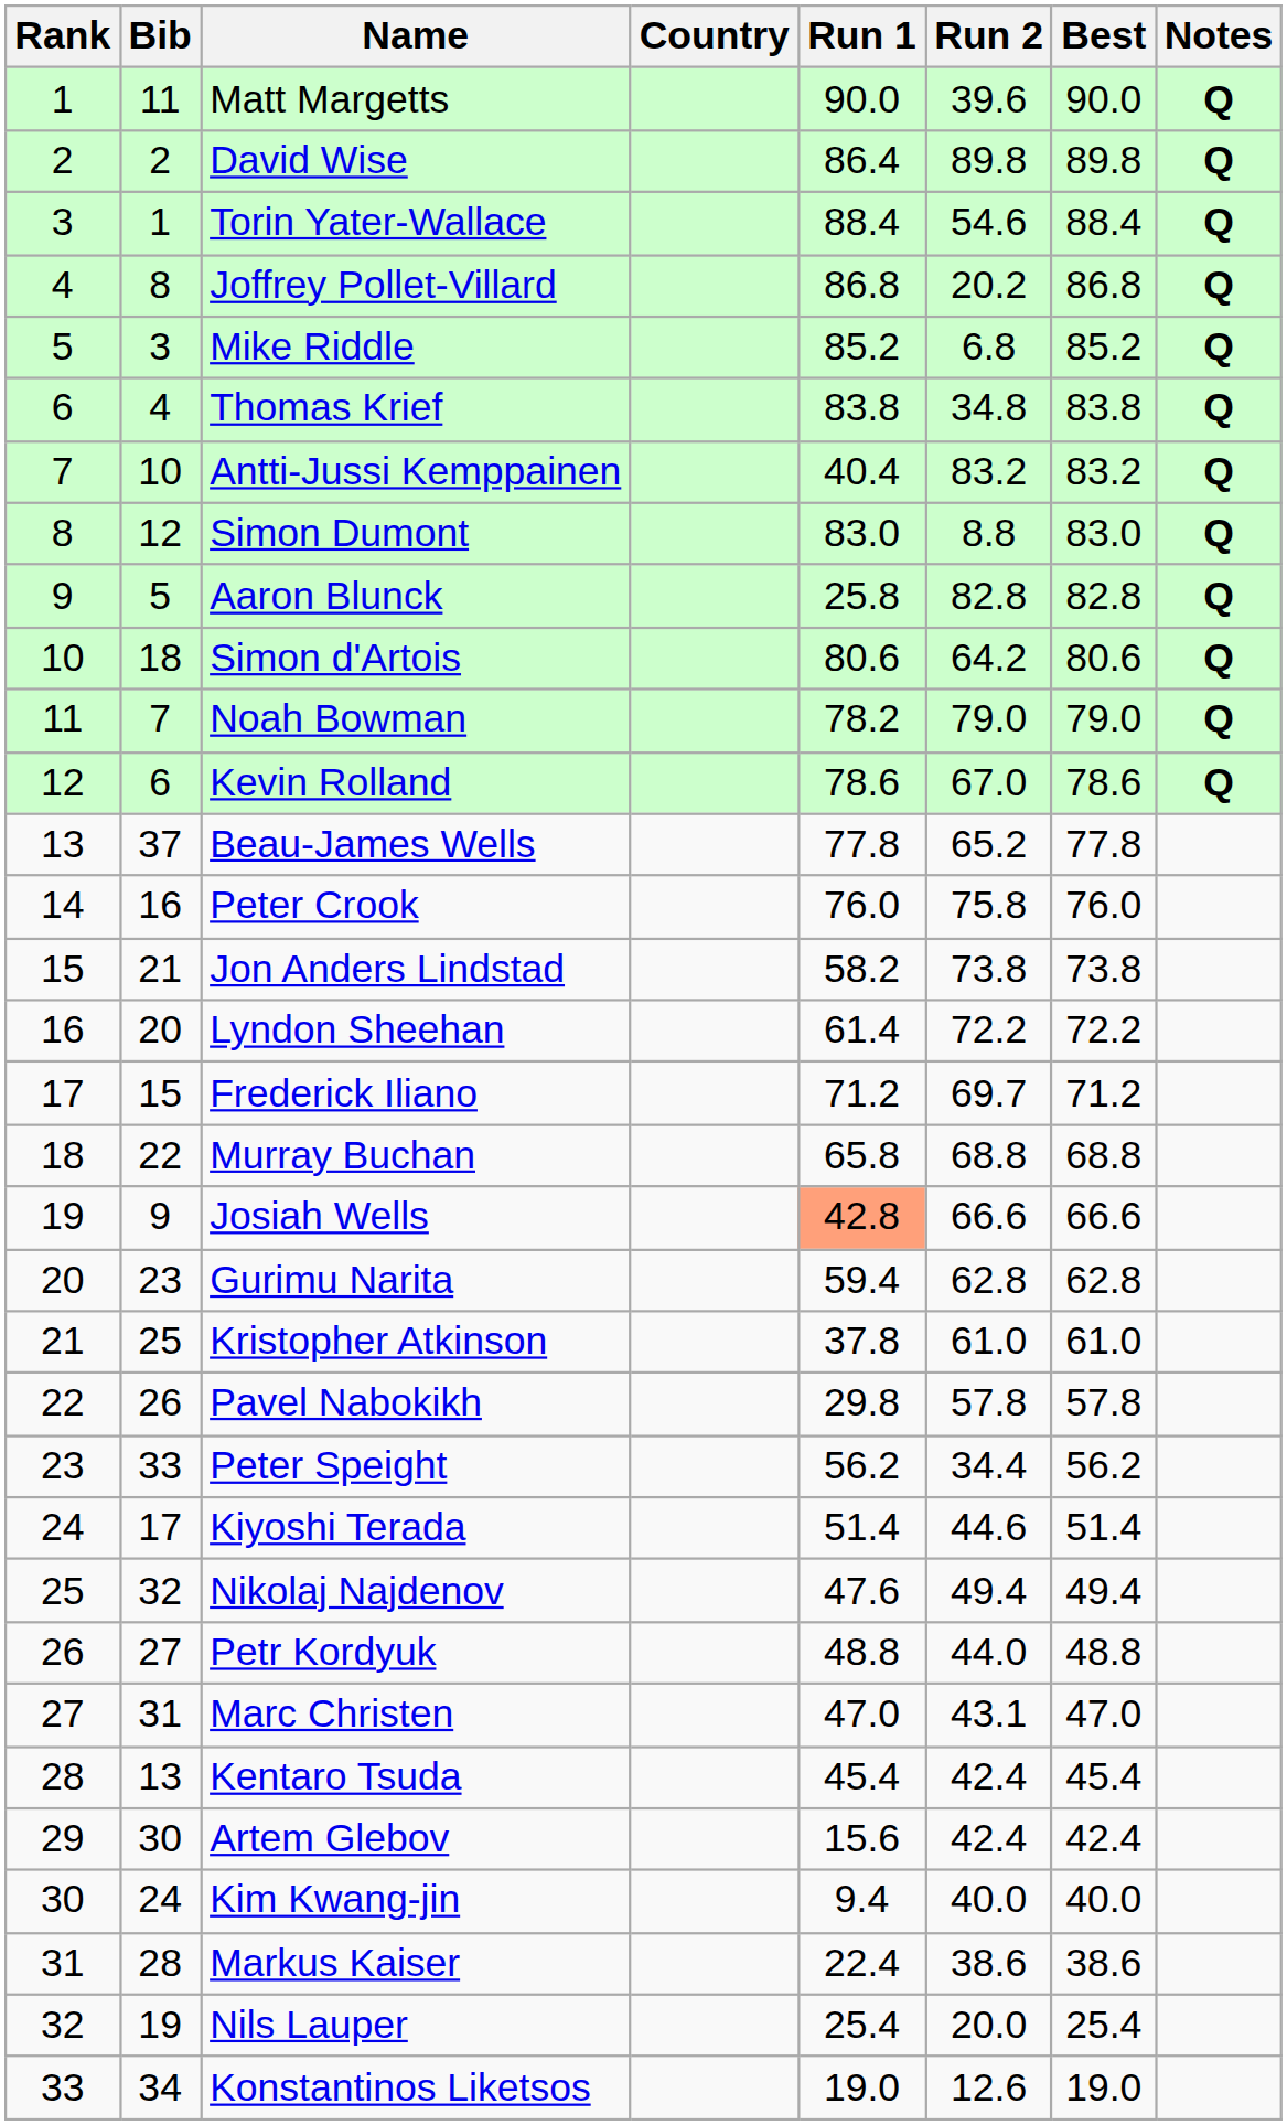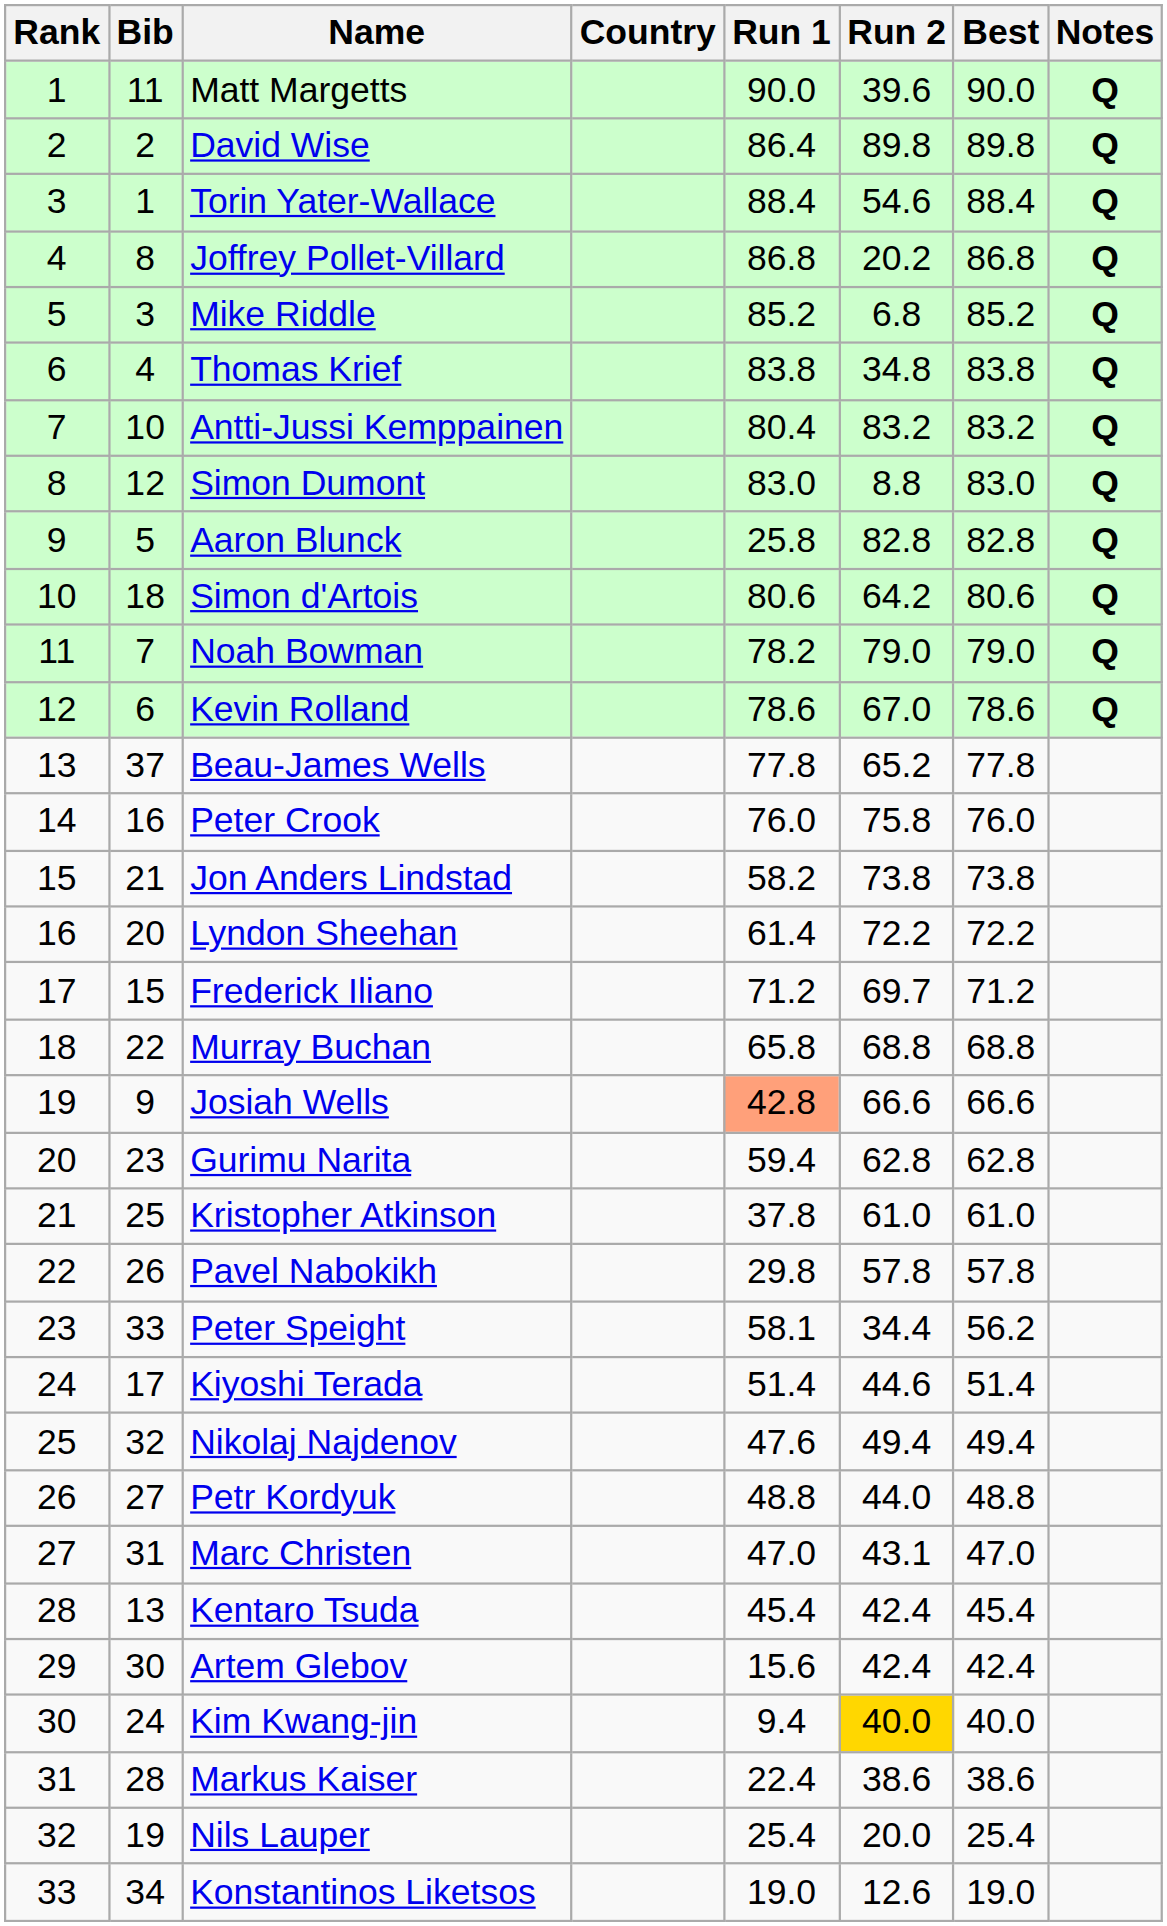Antti-Jussi Kemppainen | Run 1: 40.4 -> 80.4
Peter Speight | Run 1: 56.2 -> 58.1
Kim Kwang-jin | Run 2: no background -> gold background
